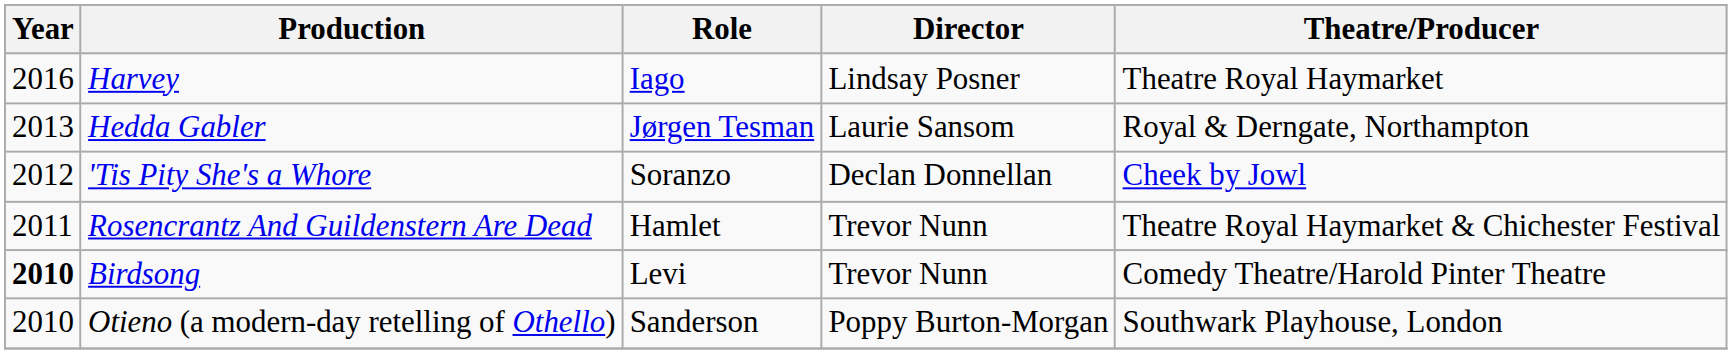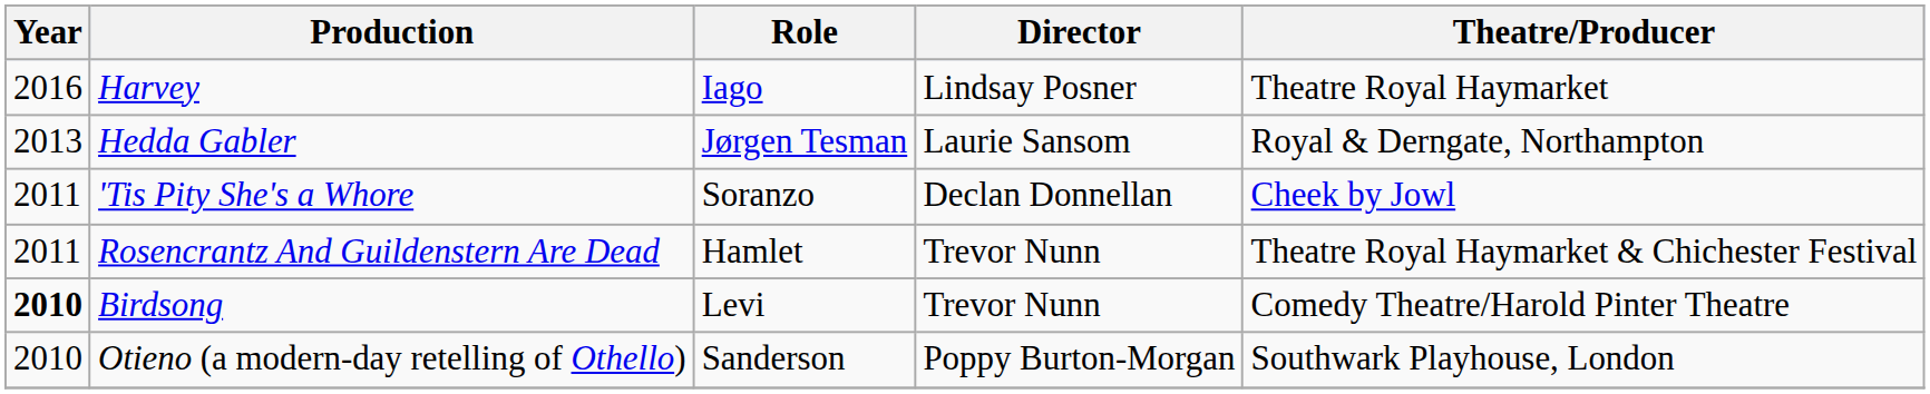'Tis Pity She's a Whore | Year: 2012 -> 2011
